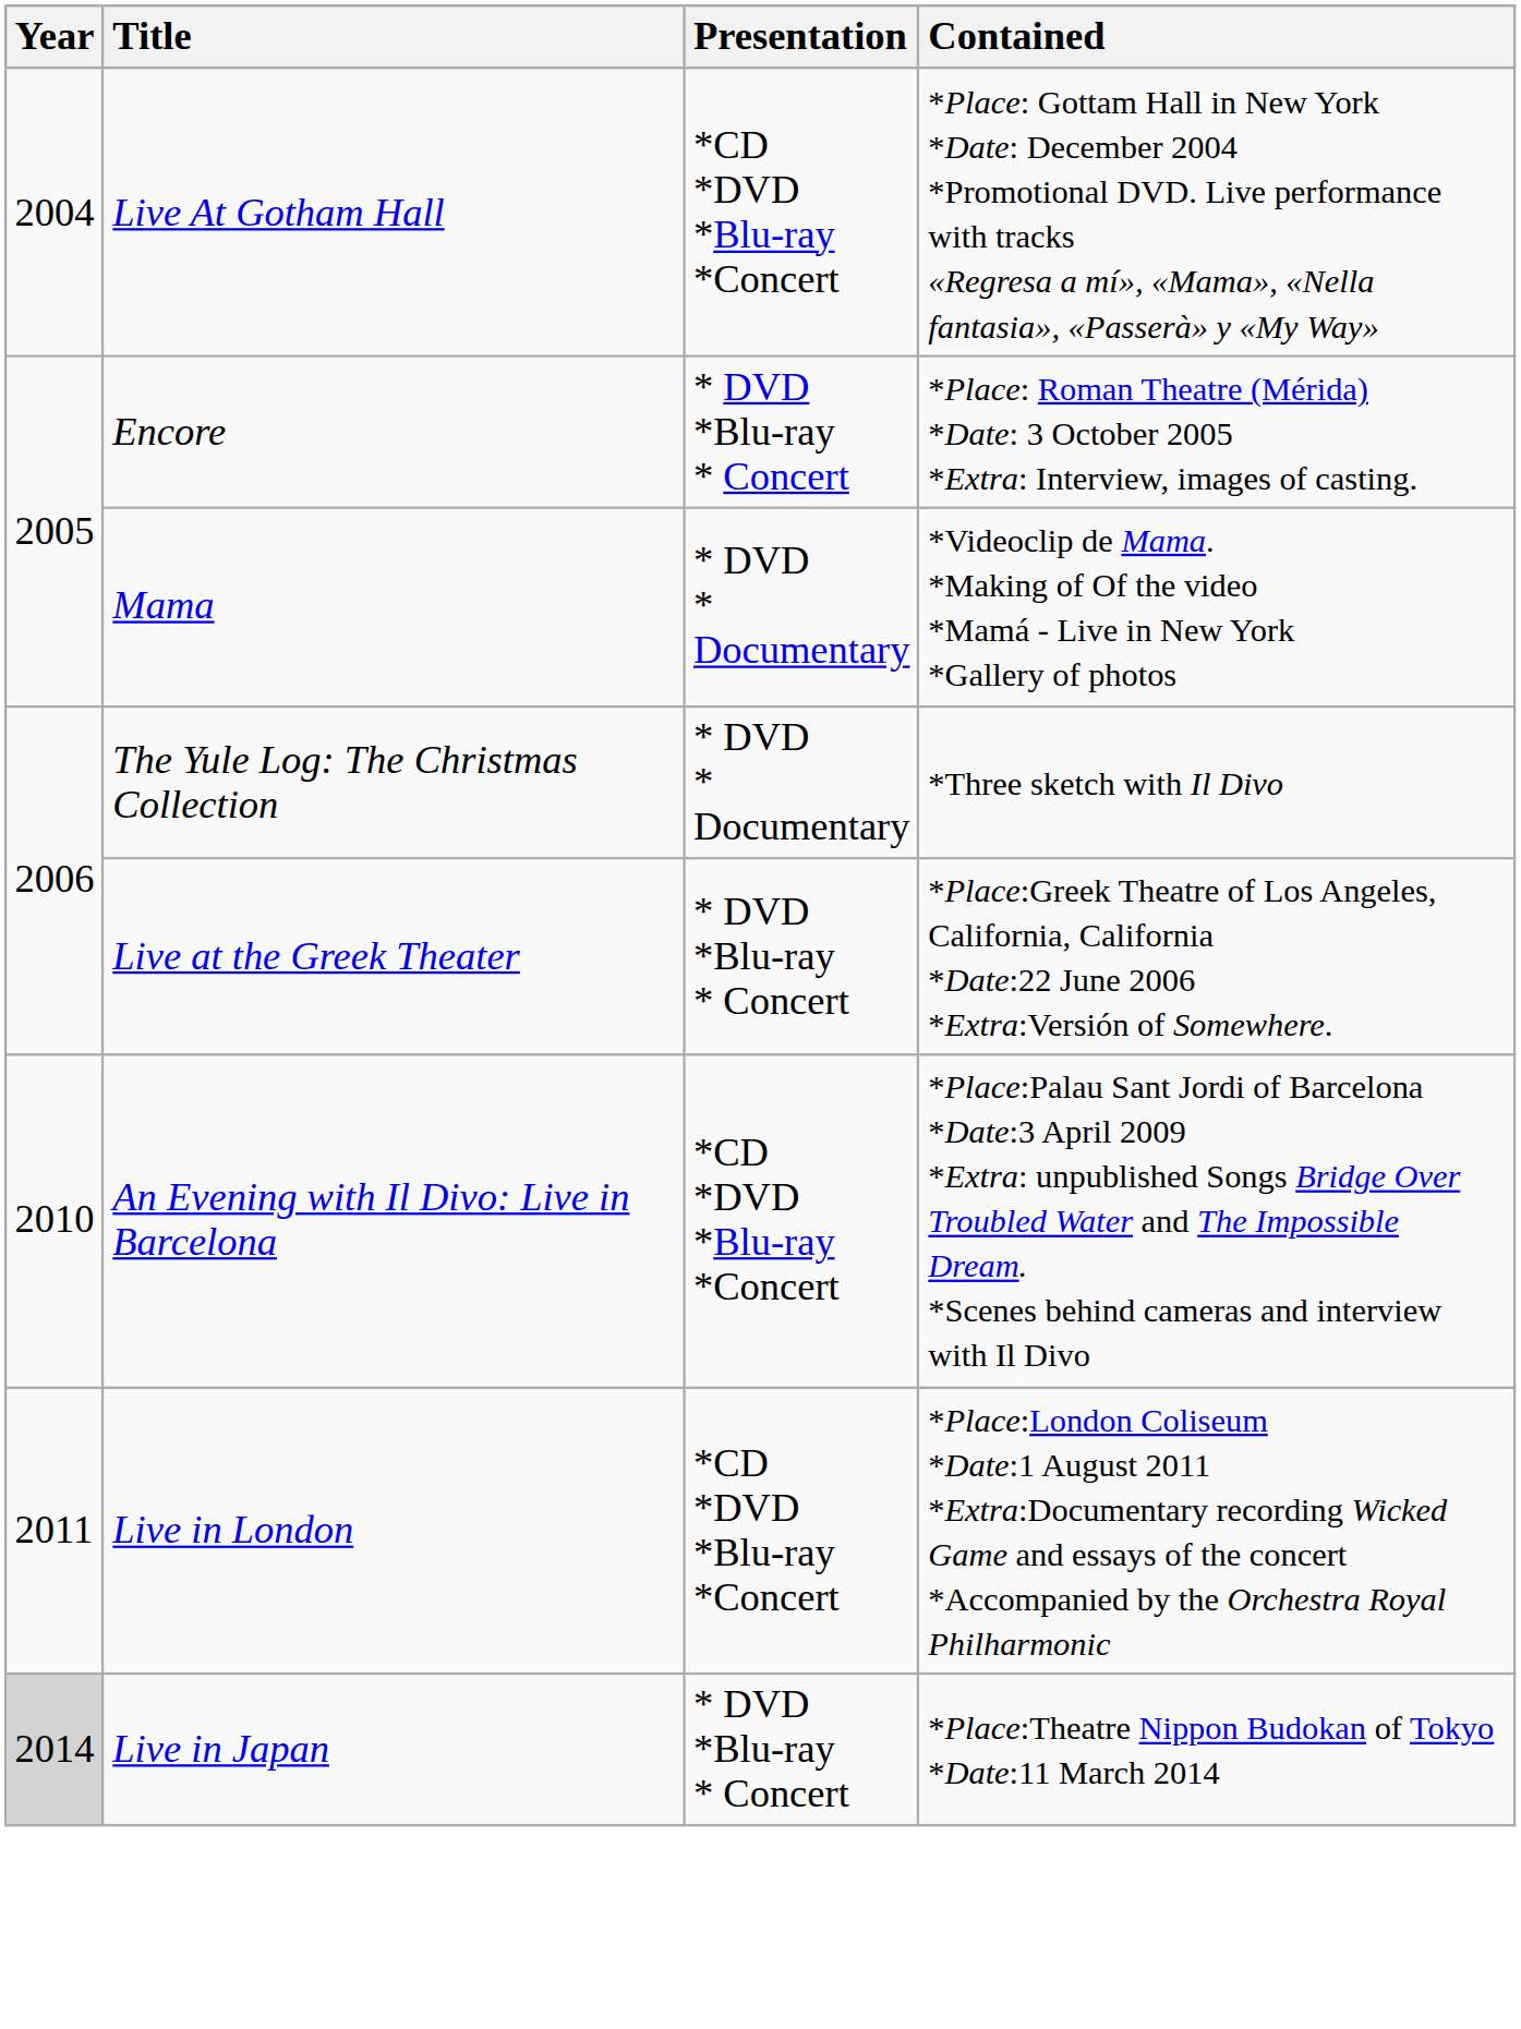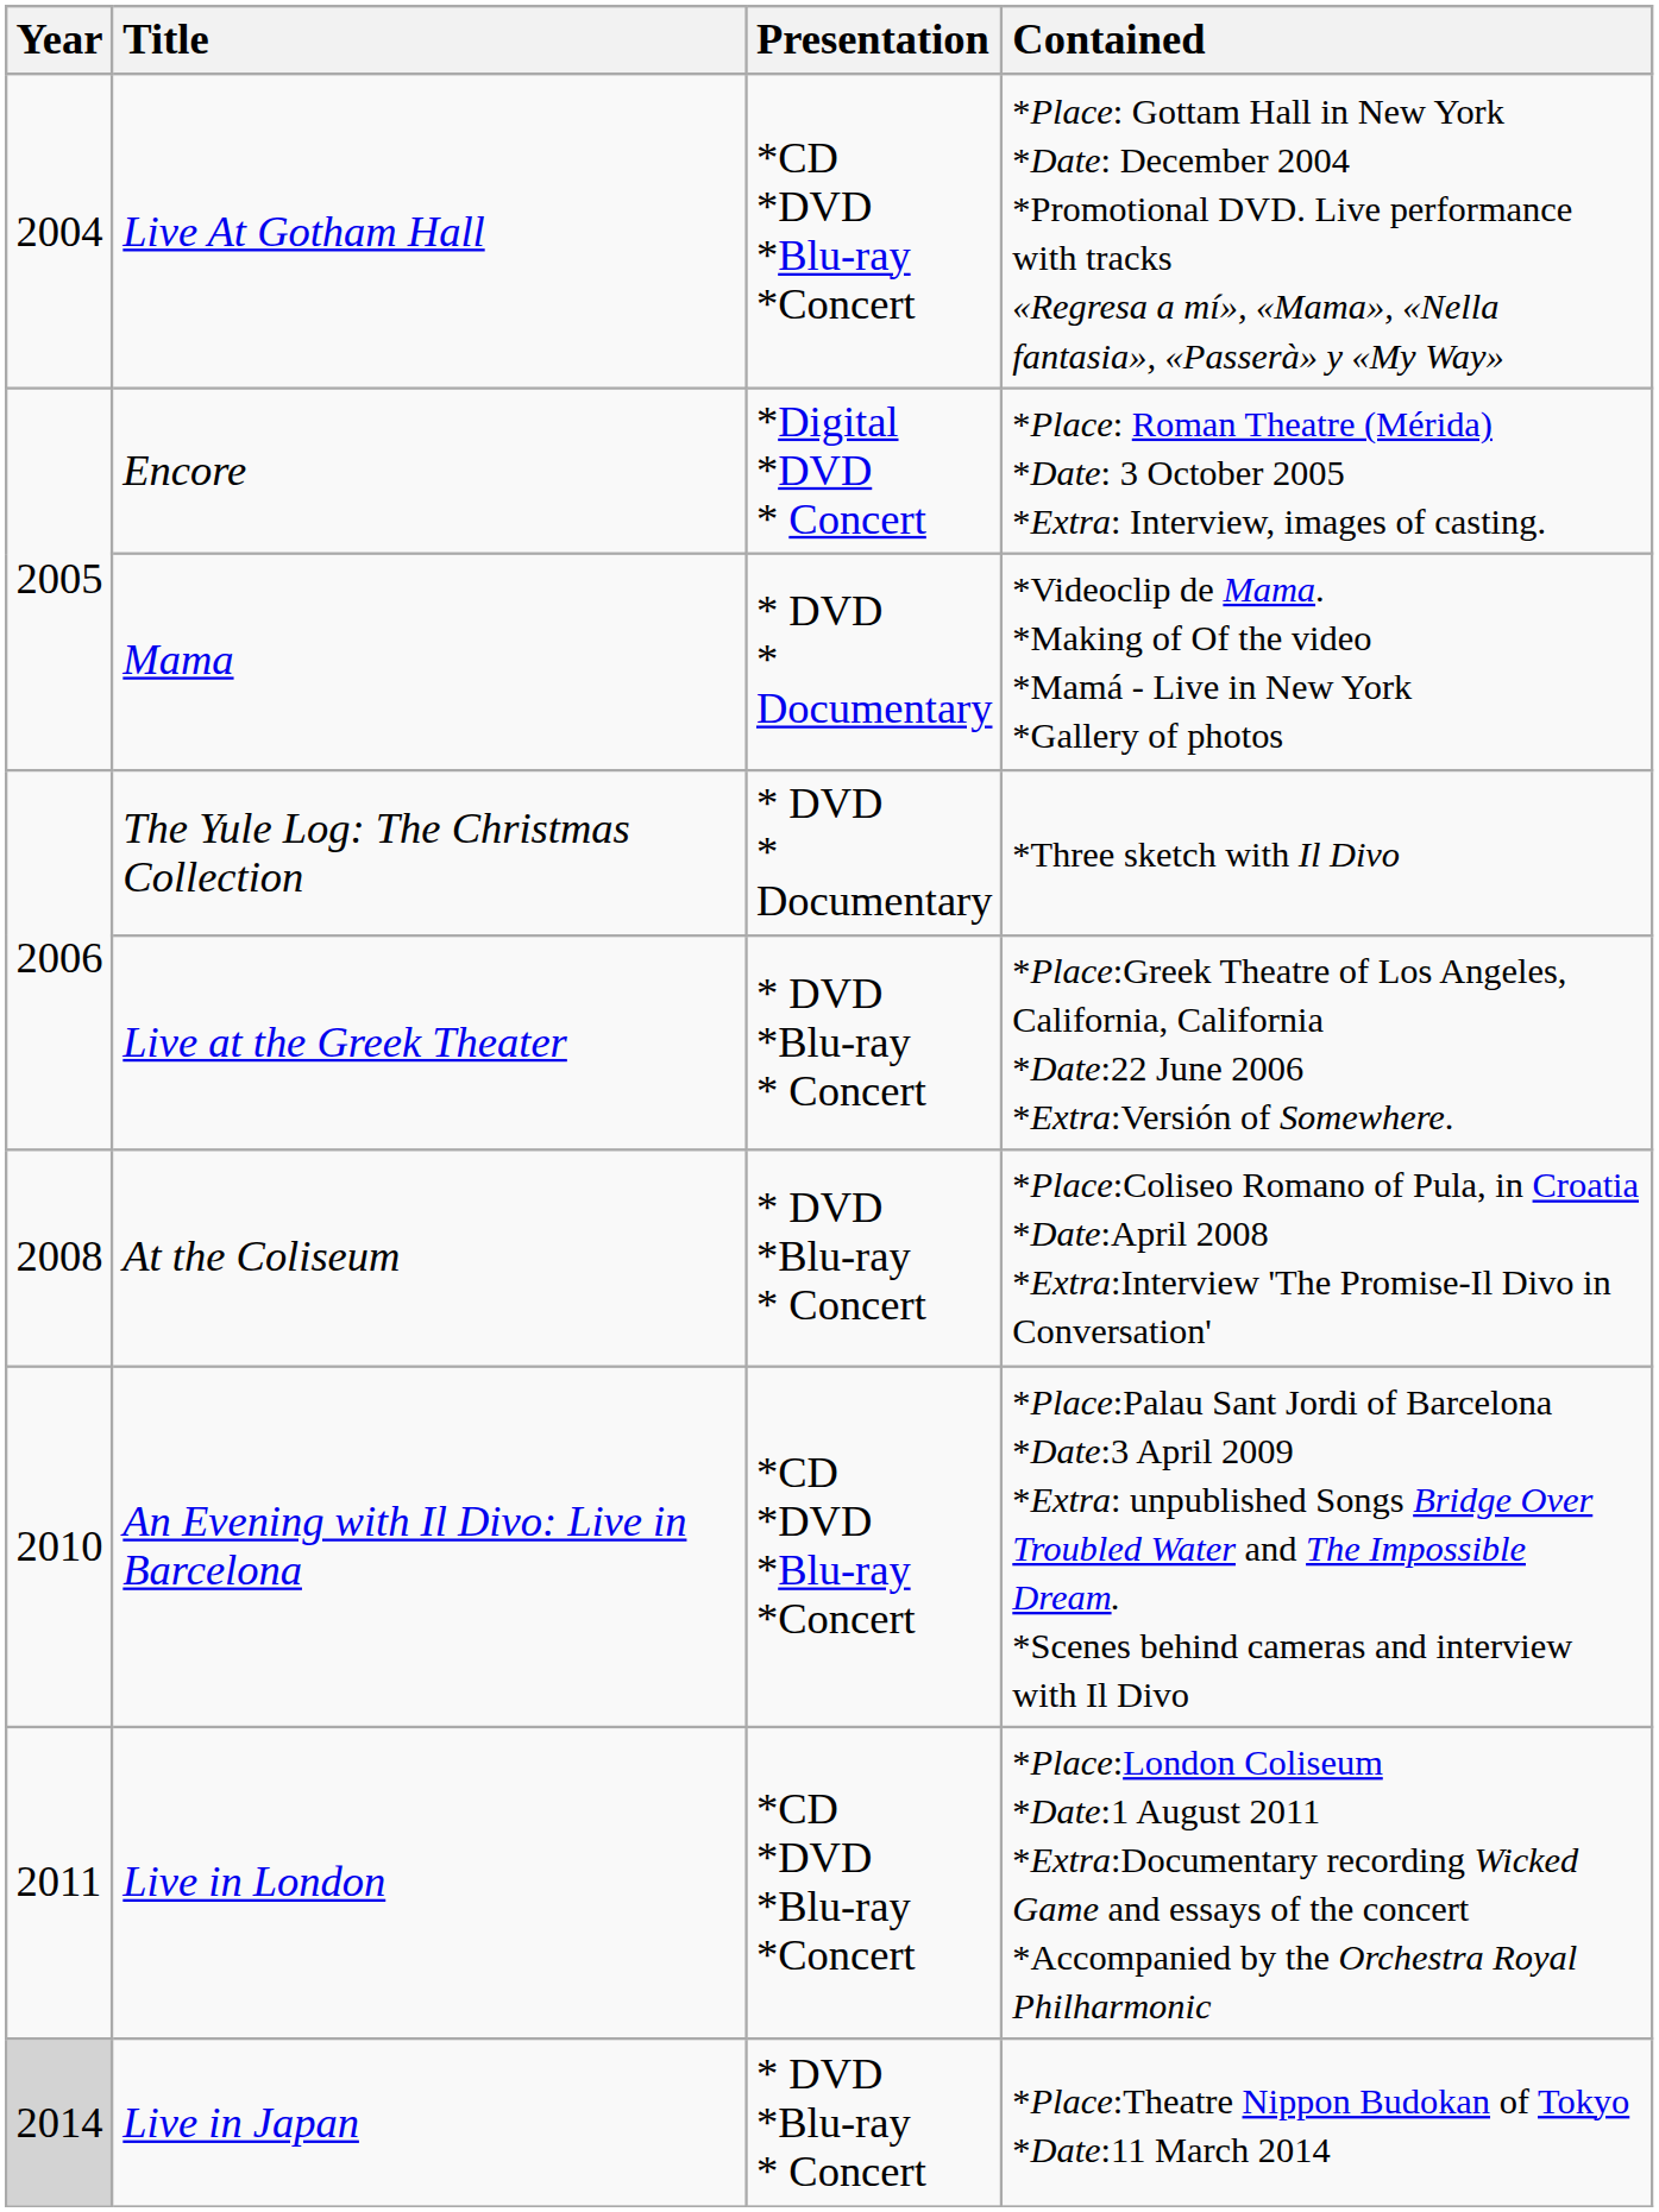Encore | Presentation: * DVD *Blu-ray * Concert -> *Digital *DVD * Concert
+ row: 2008 | At the Coliseum | * DVD *Blu-ray * Concert | *Place:Coliseo Romano of Pula, in Croatia *Date:April 2008 *Extra:Interview 'The Promise-Il Divo in Conversation'
